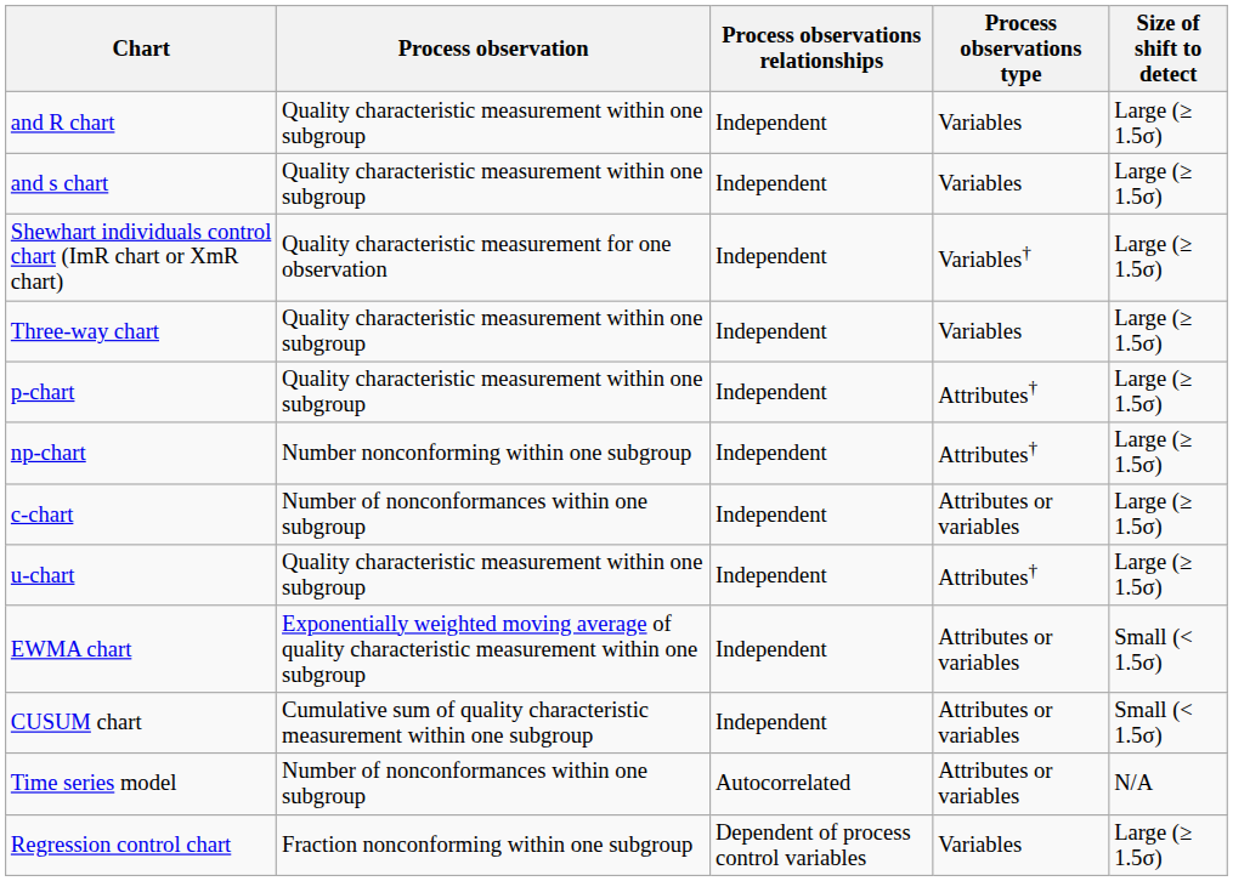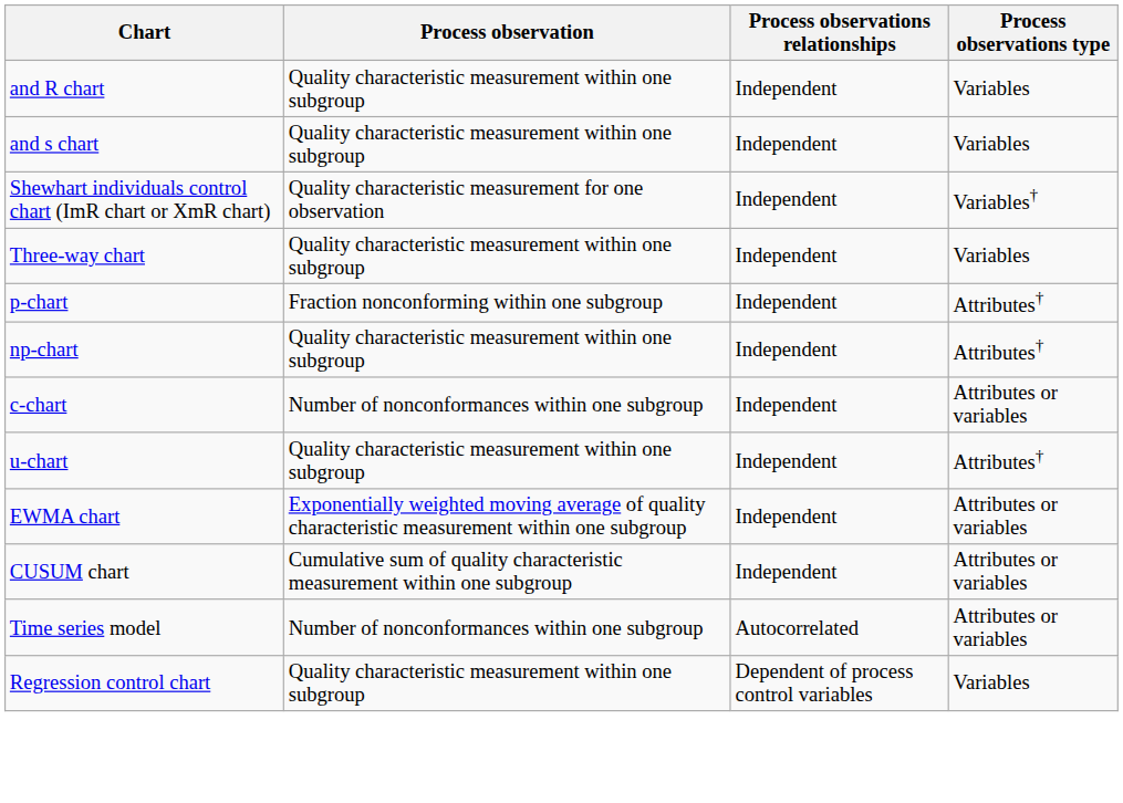- column: Size of shift to detect | Large (≥ 1.5σ) | Large (≥ 1.5σ) | Large (≥ 1.5σ) | Large (≥ 1.5σ) | Large (≥ 1.5σ) | Large (≥ 1.5σ) | Large (≥ 1.5σ) | Large (≥ 1.5σ) | Small (< 1.5σ) | Small (< 1.5σ) | N/A | Large (≥ 1.5σ)
p-chart | Process observation: Quality characteristic measurement within one subgroup -> Fraction nonconforming within one subgroup
np-chart | Process observation: Number nonconforming within one subgroup -> Quality characteristic measurement within one subgroup
Regression control chart | Process observation: Fraction nonconforming within one subgroup -> Quality characteristic measurement within one subgroup
